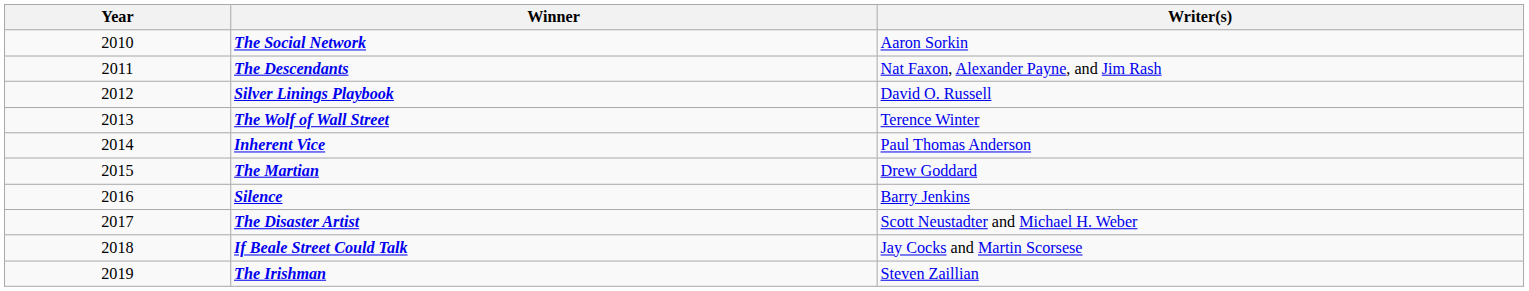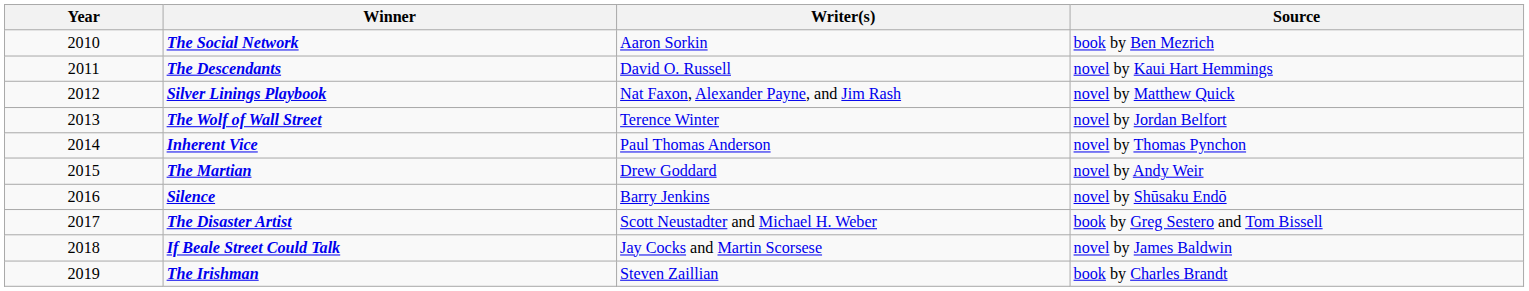+ column: Source | book by Ben Mezrich | novel by Kaui Hart Hemmings | novel by Matthew Quick | novel by Jordan Belfort | novel by Thomas Pynchon | novel by Andy Weir | novel by Shūsaku Endō | book by Greg Sestero and Tom Bissell | novel by James Baldwin | book by Charles Brandt
The Descendants | Writer(s): Nat Faxon, Alexander Payne, and Jim Rash -> David O. Russell
Silver Linings Playbook | Writer(s): David O. Russell -> Nat Faxon, Alexander Payne, and Jim Rash
